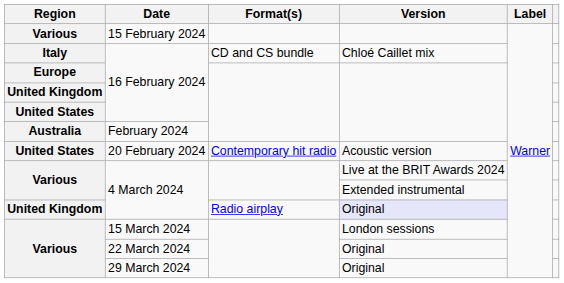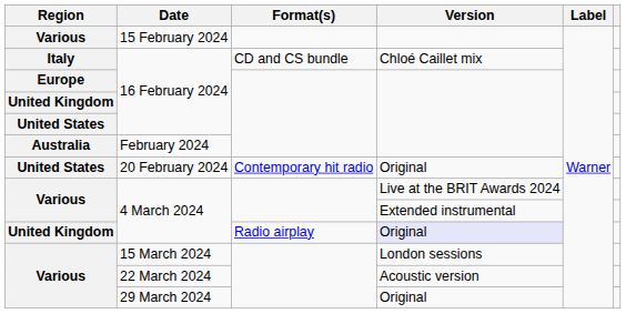20 February 2024 | Version: Acoustic version -> Original
22 March 2024 | Version: Original -> Acoustic version
